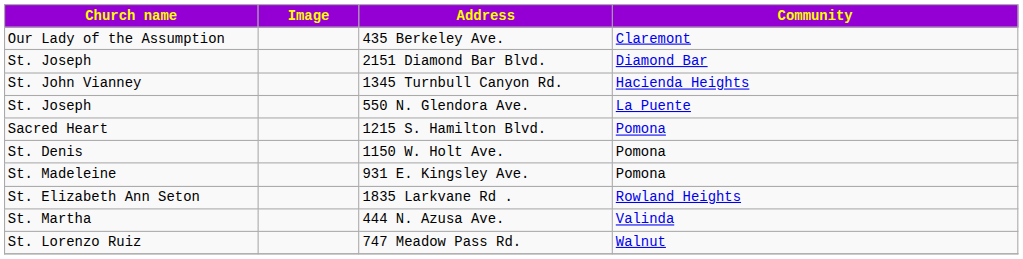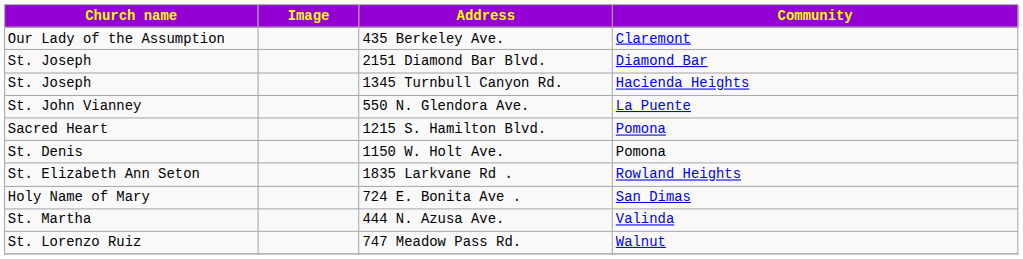1345 Turnbull Canyon Rd. | Church name: St. John Vianney -> St. Joseph
550 N. Glendora Ave. | Church name: St. Joseph -> St. John Vianney
- row: St. Madeleine | 931 E. Kingsley Ave. | Pomona
+ row: Holy Name of Mary | 724 E. Bonita Ave . | San Dimas
